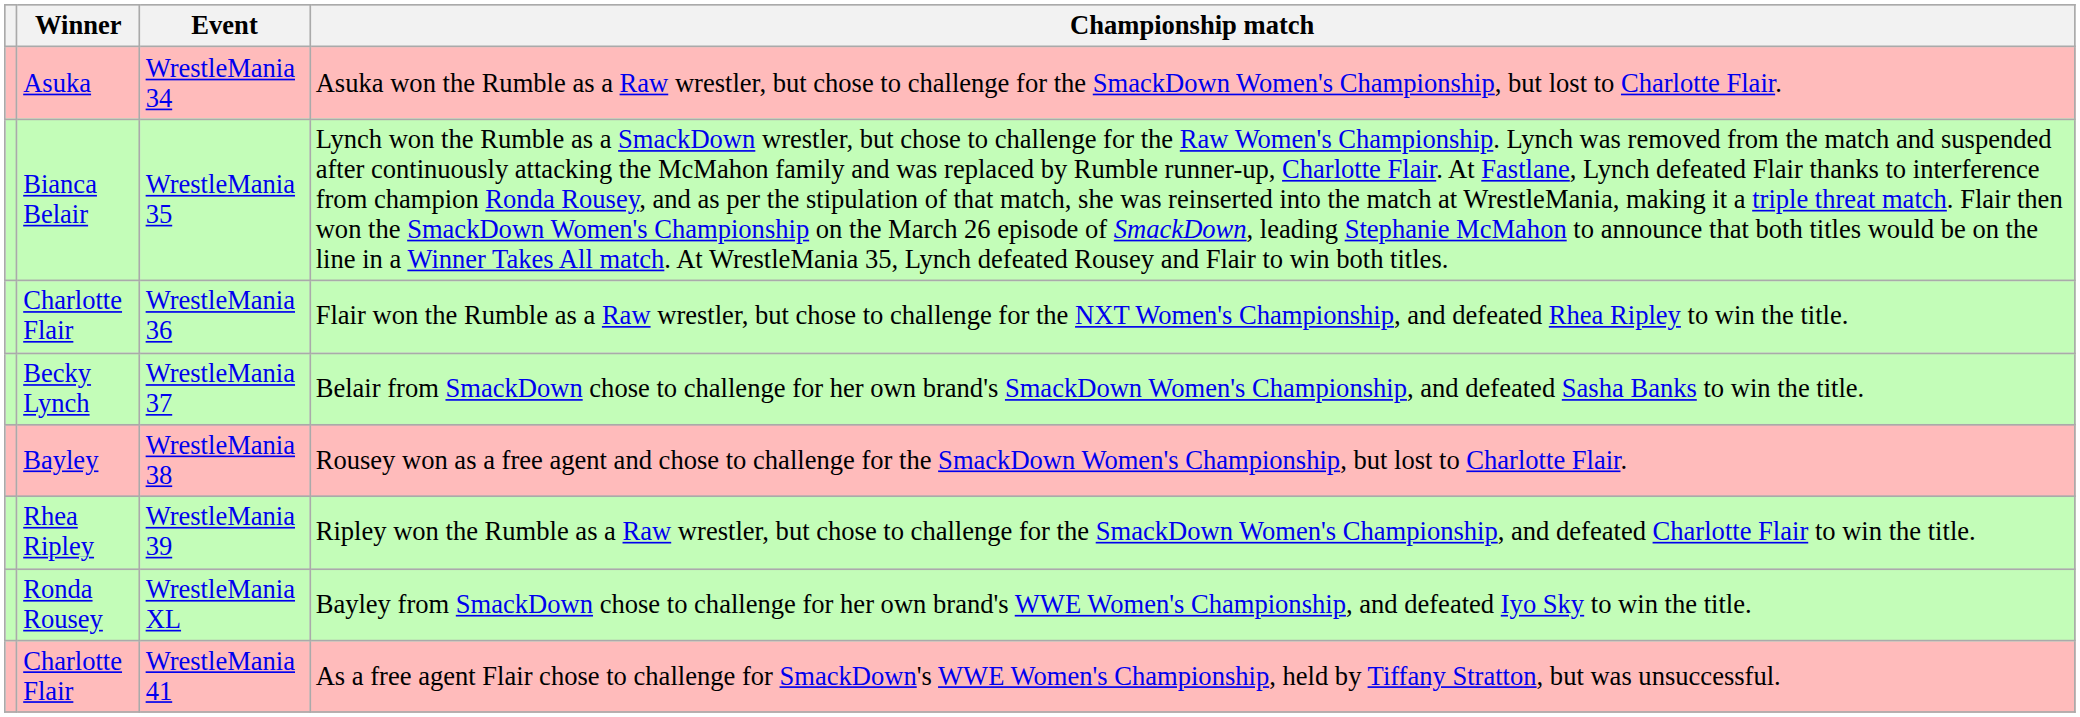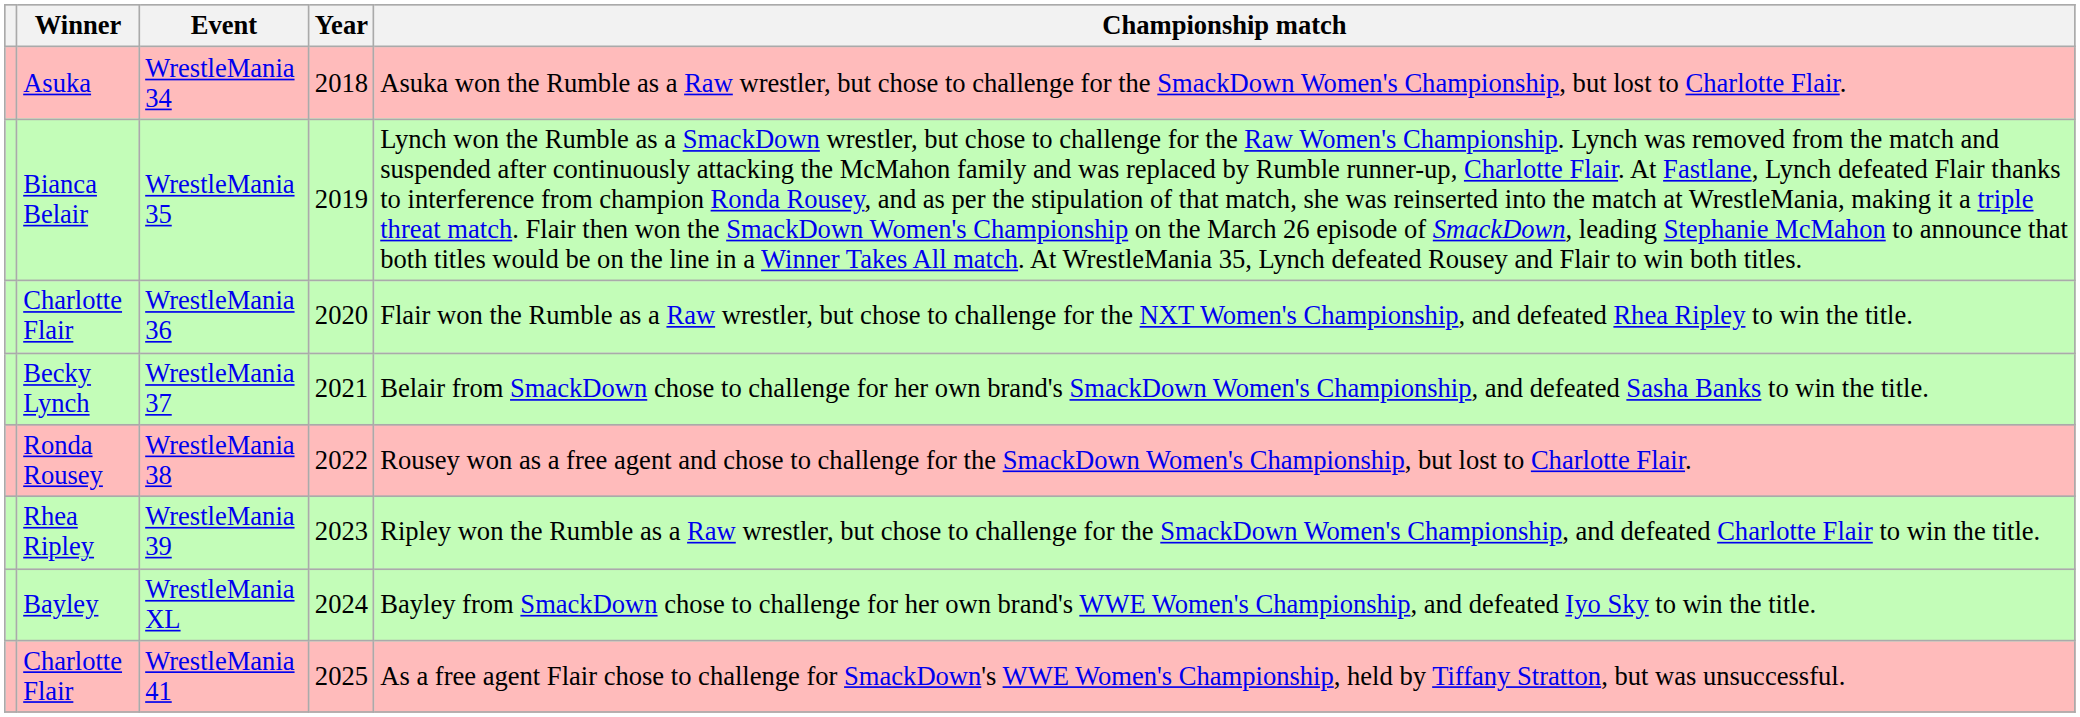+ column: Year | 2018 | 2019 | 2020 | 2021 | 2022 | 2023 | 2024 | 2025
WrestleMania 38 | Winner: Bayley -> Ronda Rousey
WrestleMania XL | Winner: Ronda Rousey -> Bayley
